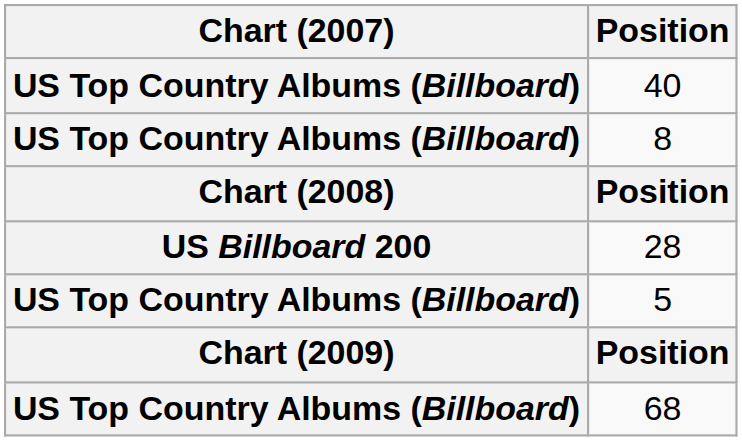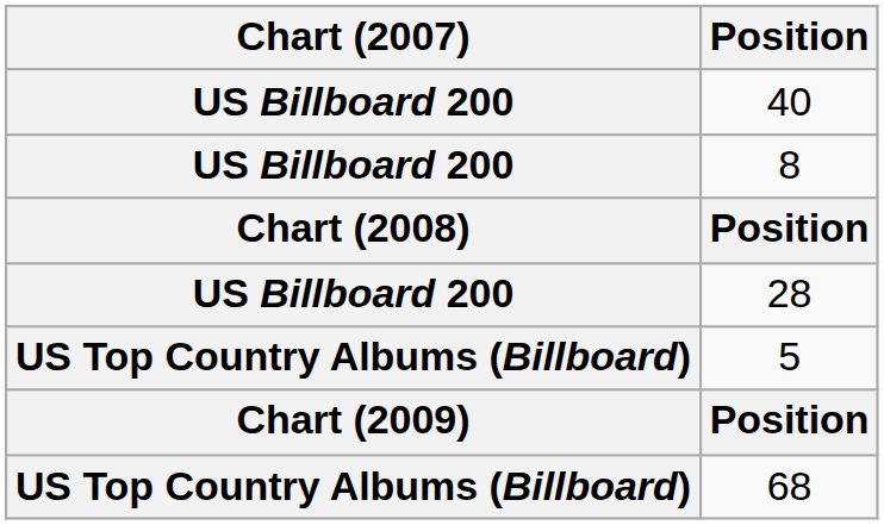40 | Chart (2007): US Top Country Albums (Billboard) -> US Billboard 200
8 | Chart (2007): US Top Country Albums (Billboard) -> US Billboard 200
